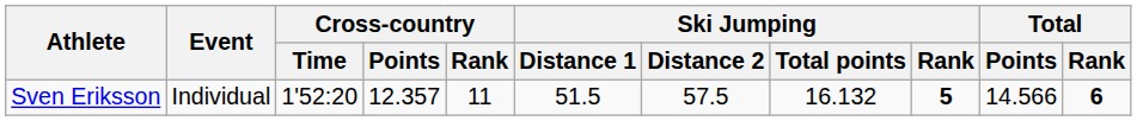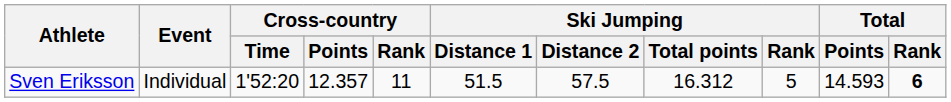Sven Eriksson | Ski Jumping / Total points: 16.132 -> 16.312
Sven Eriksson | Ski Jumping / Rank: bold -> normal
Sven Eriksson | Total / Points: 14.566 -> 14.593
